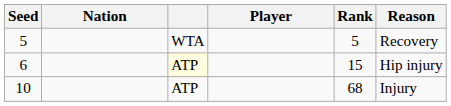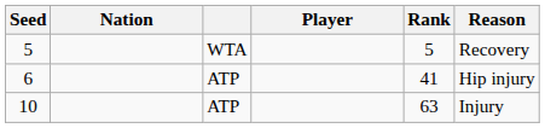6 | column 3: lightyellow background -> no background
6 | Rank: 15 -> 41
10 | Rank: 68 -> 63
